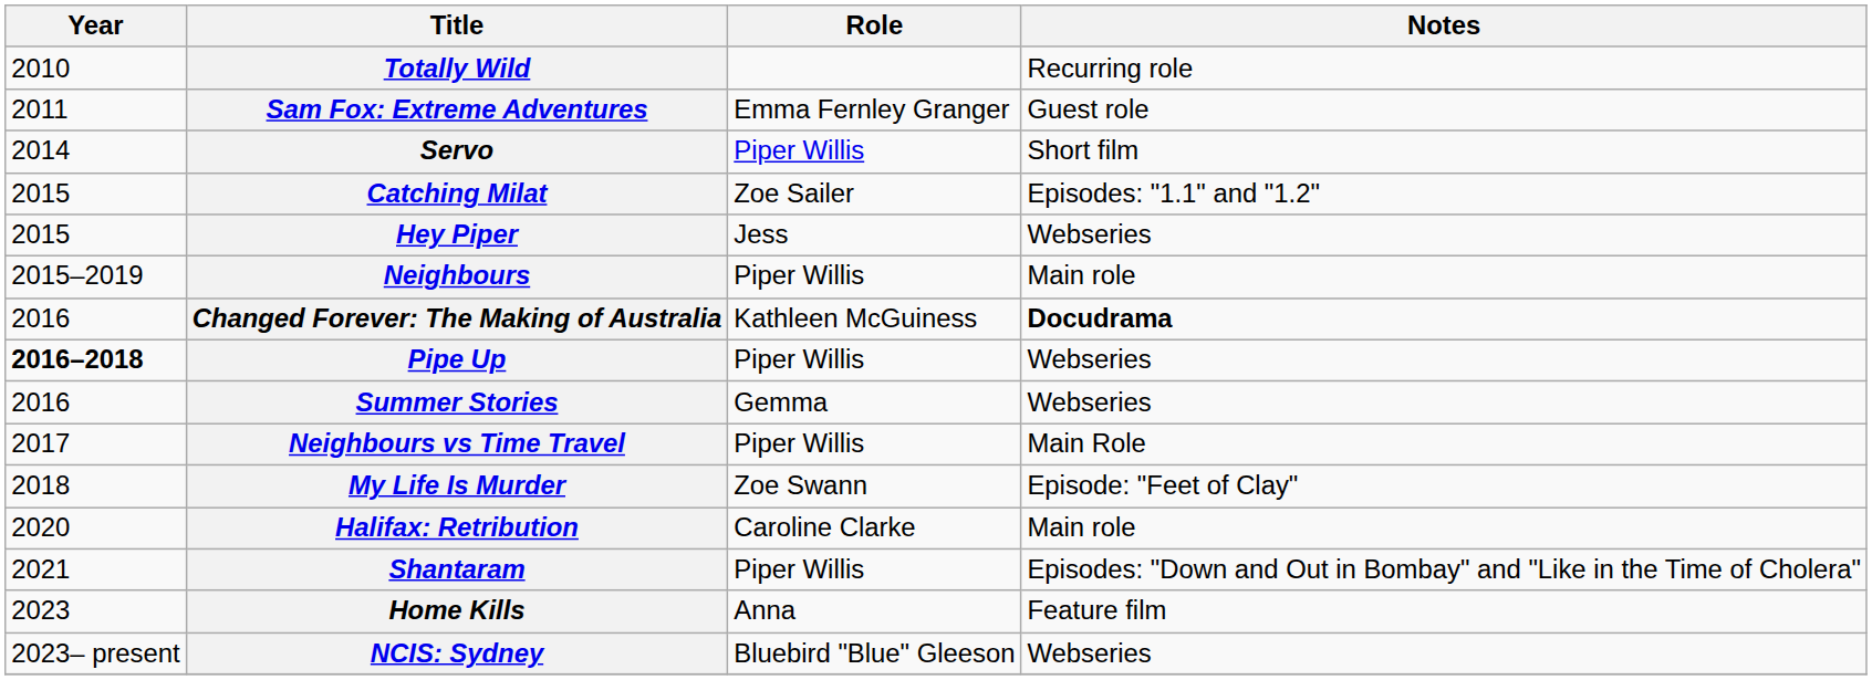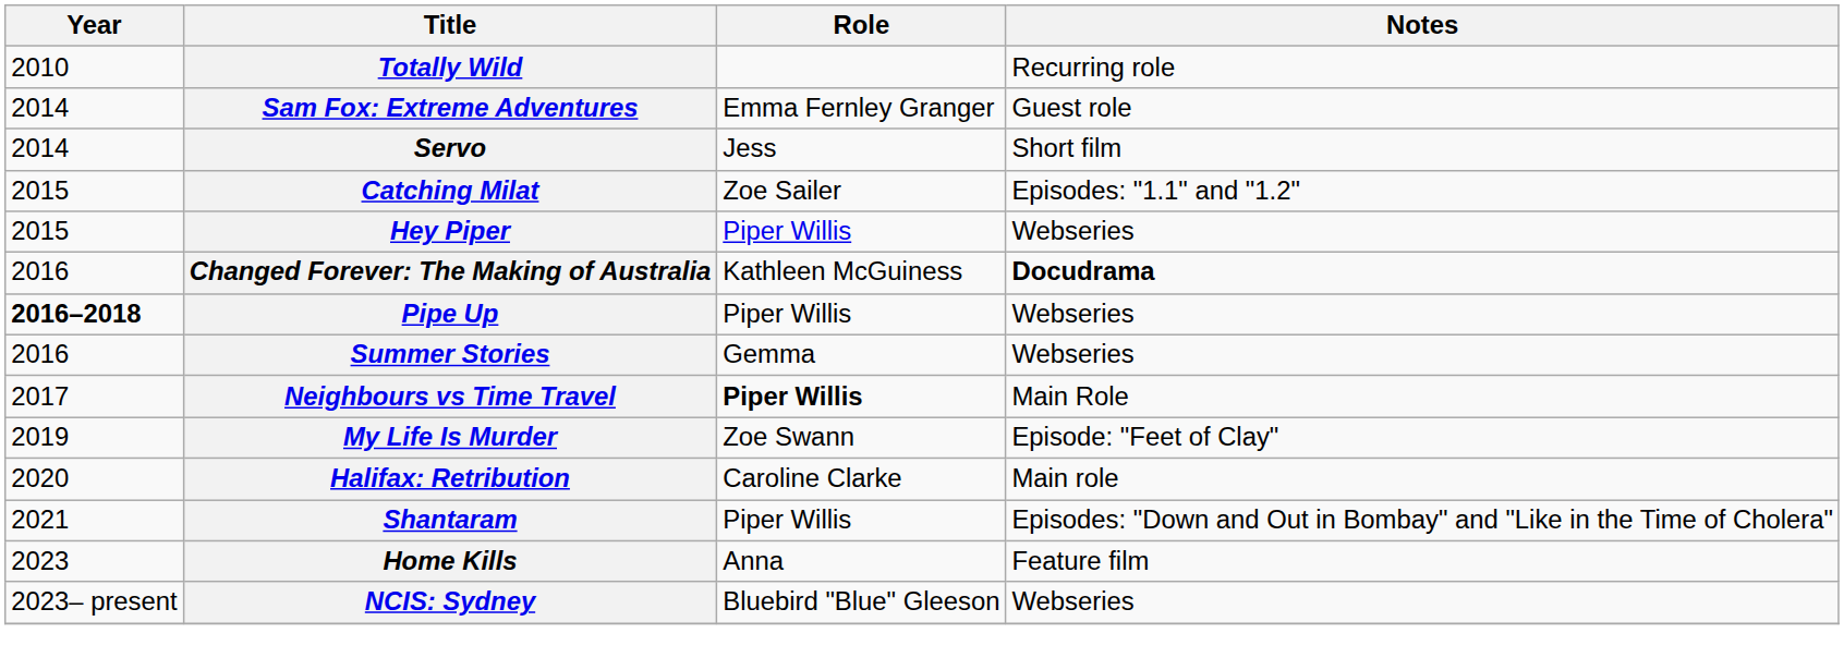Sam Fox: Extreme Adventures | Year: 2011 -> 2014
Servo | Role: Piper Willis -> Jess
Hey Piper | Role: Jess -> Piper Willis
- row: 2015–2019 | Neighbours | Piper Willis | Main role
Neighbours vs Time Travel | Role: normal -> bold
My Life Is Murder | Year: 2018 -> 2019
